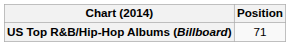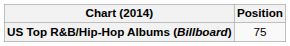US Top R&B/Hip-Hop Albums (Billboard) | Position: 71 -> 75
